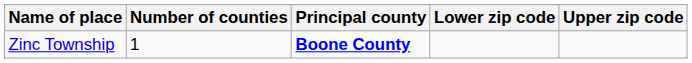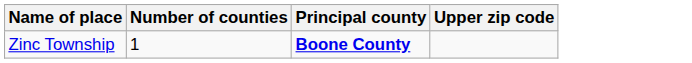- column: Lower zip code
